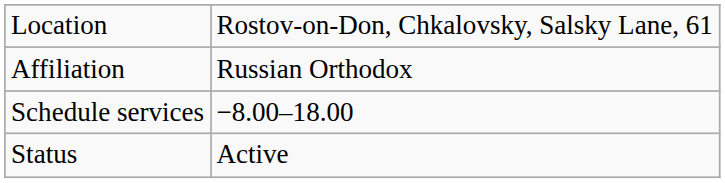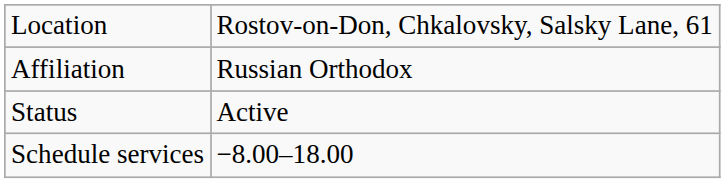rows swapped: Status <-> Schedule services
